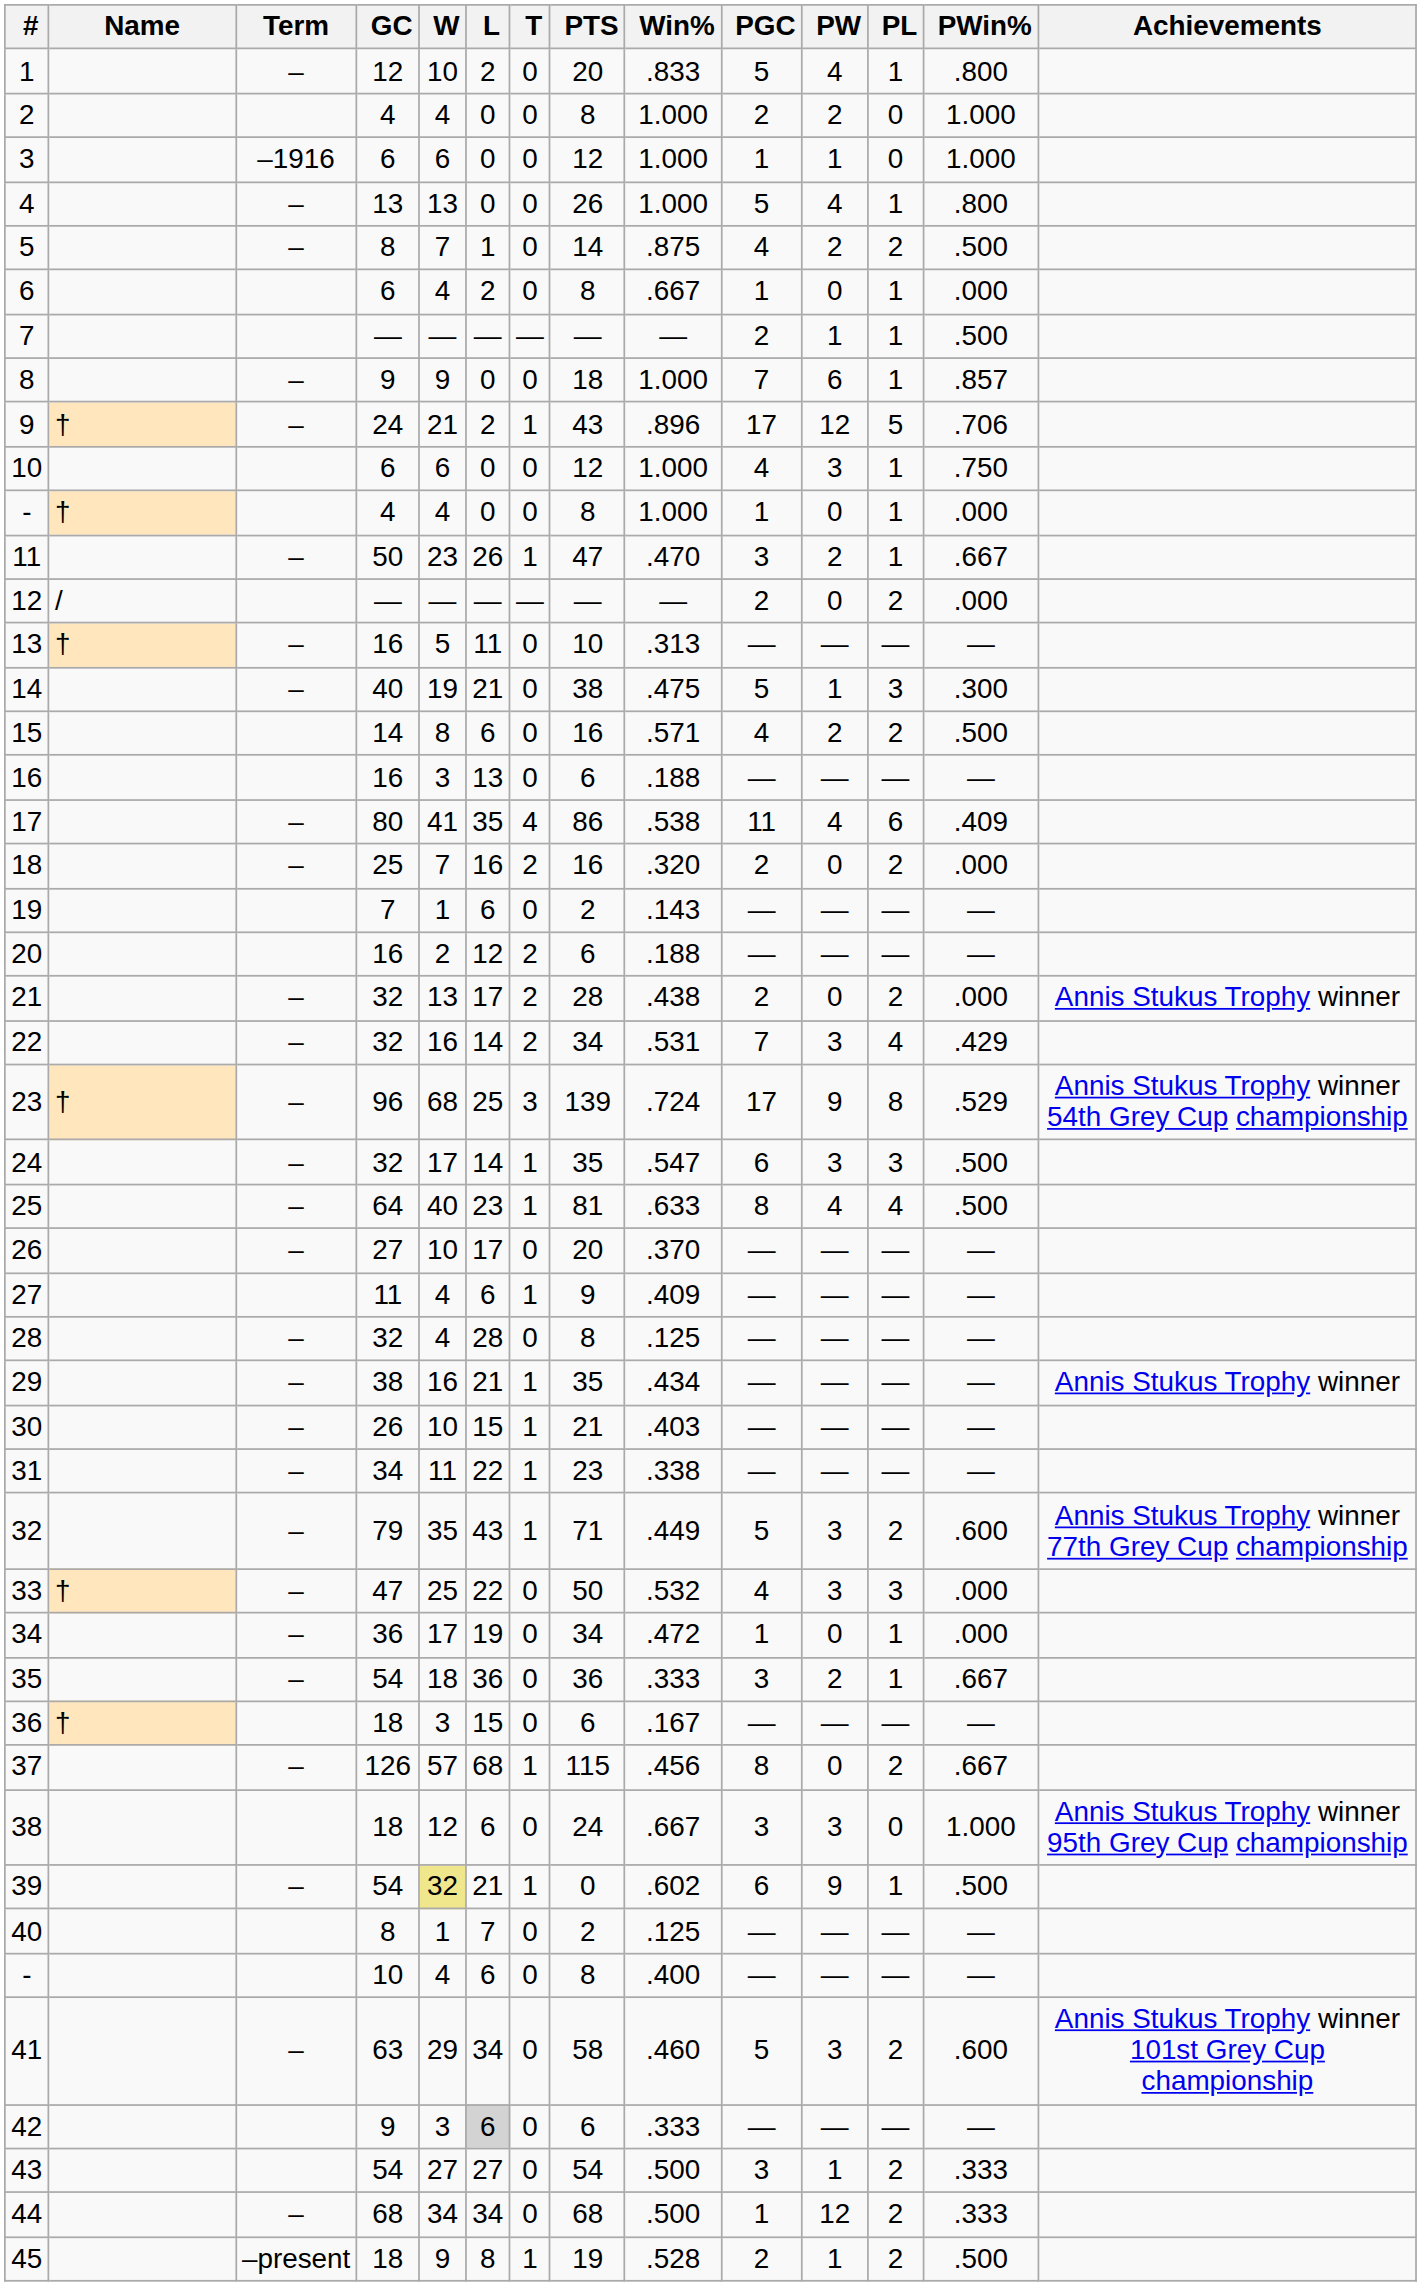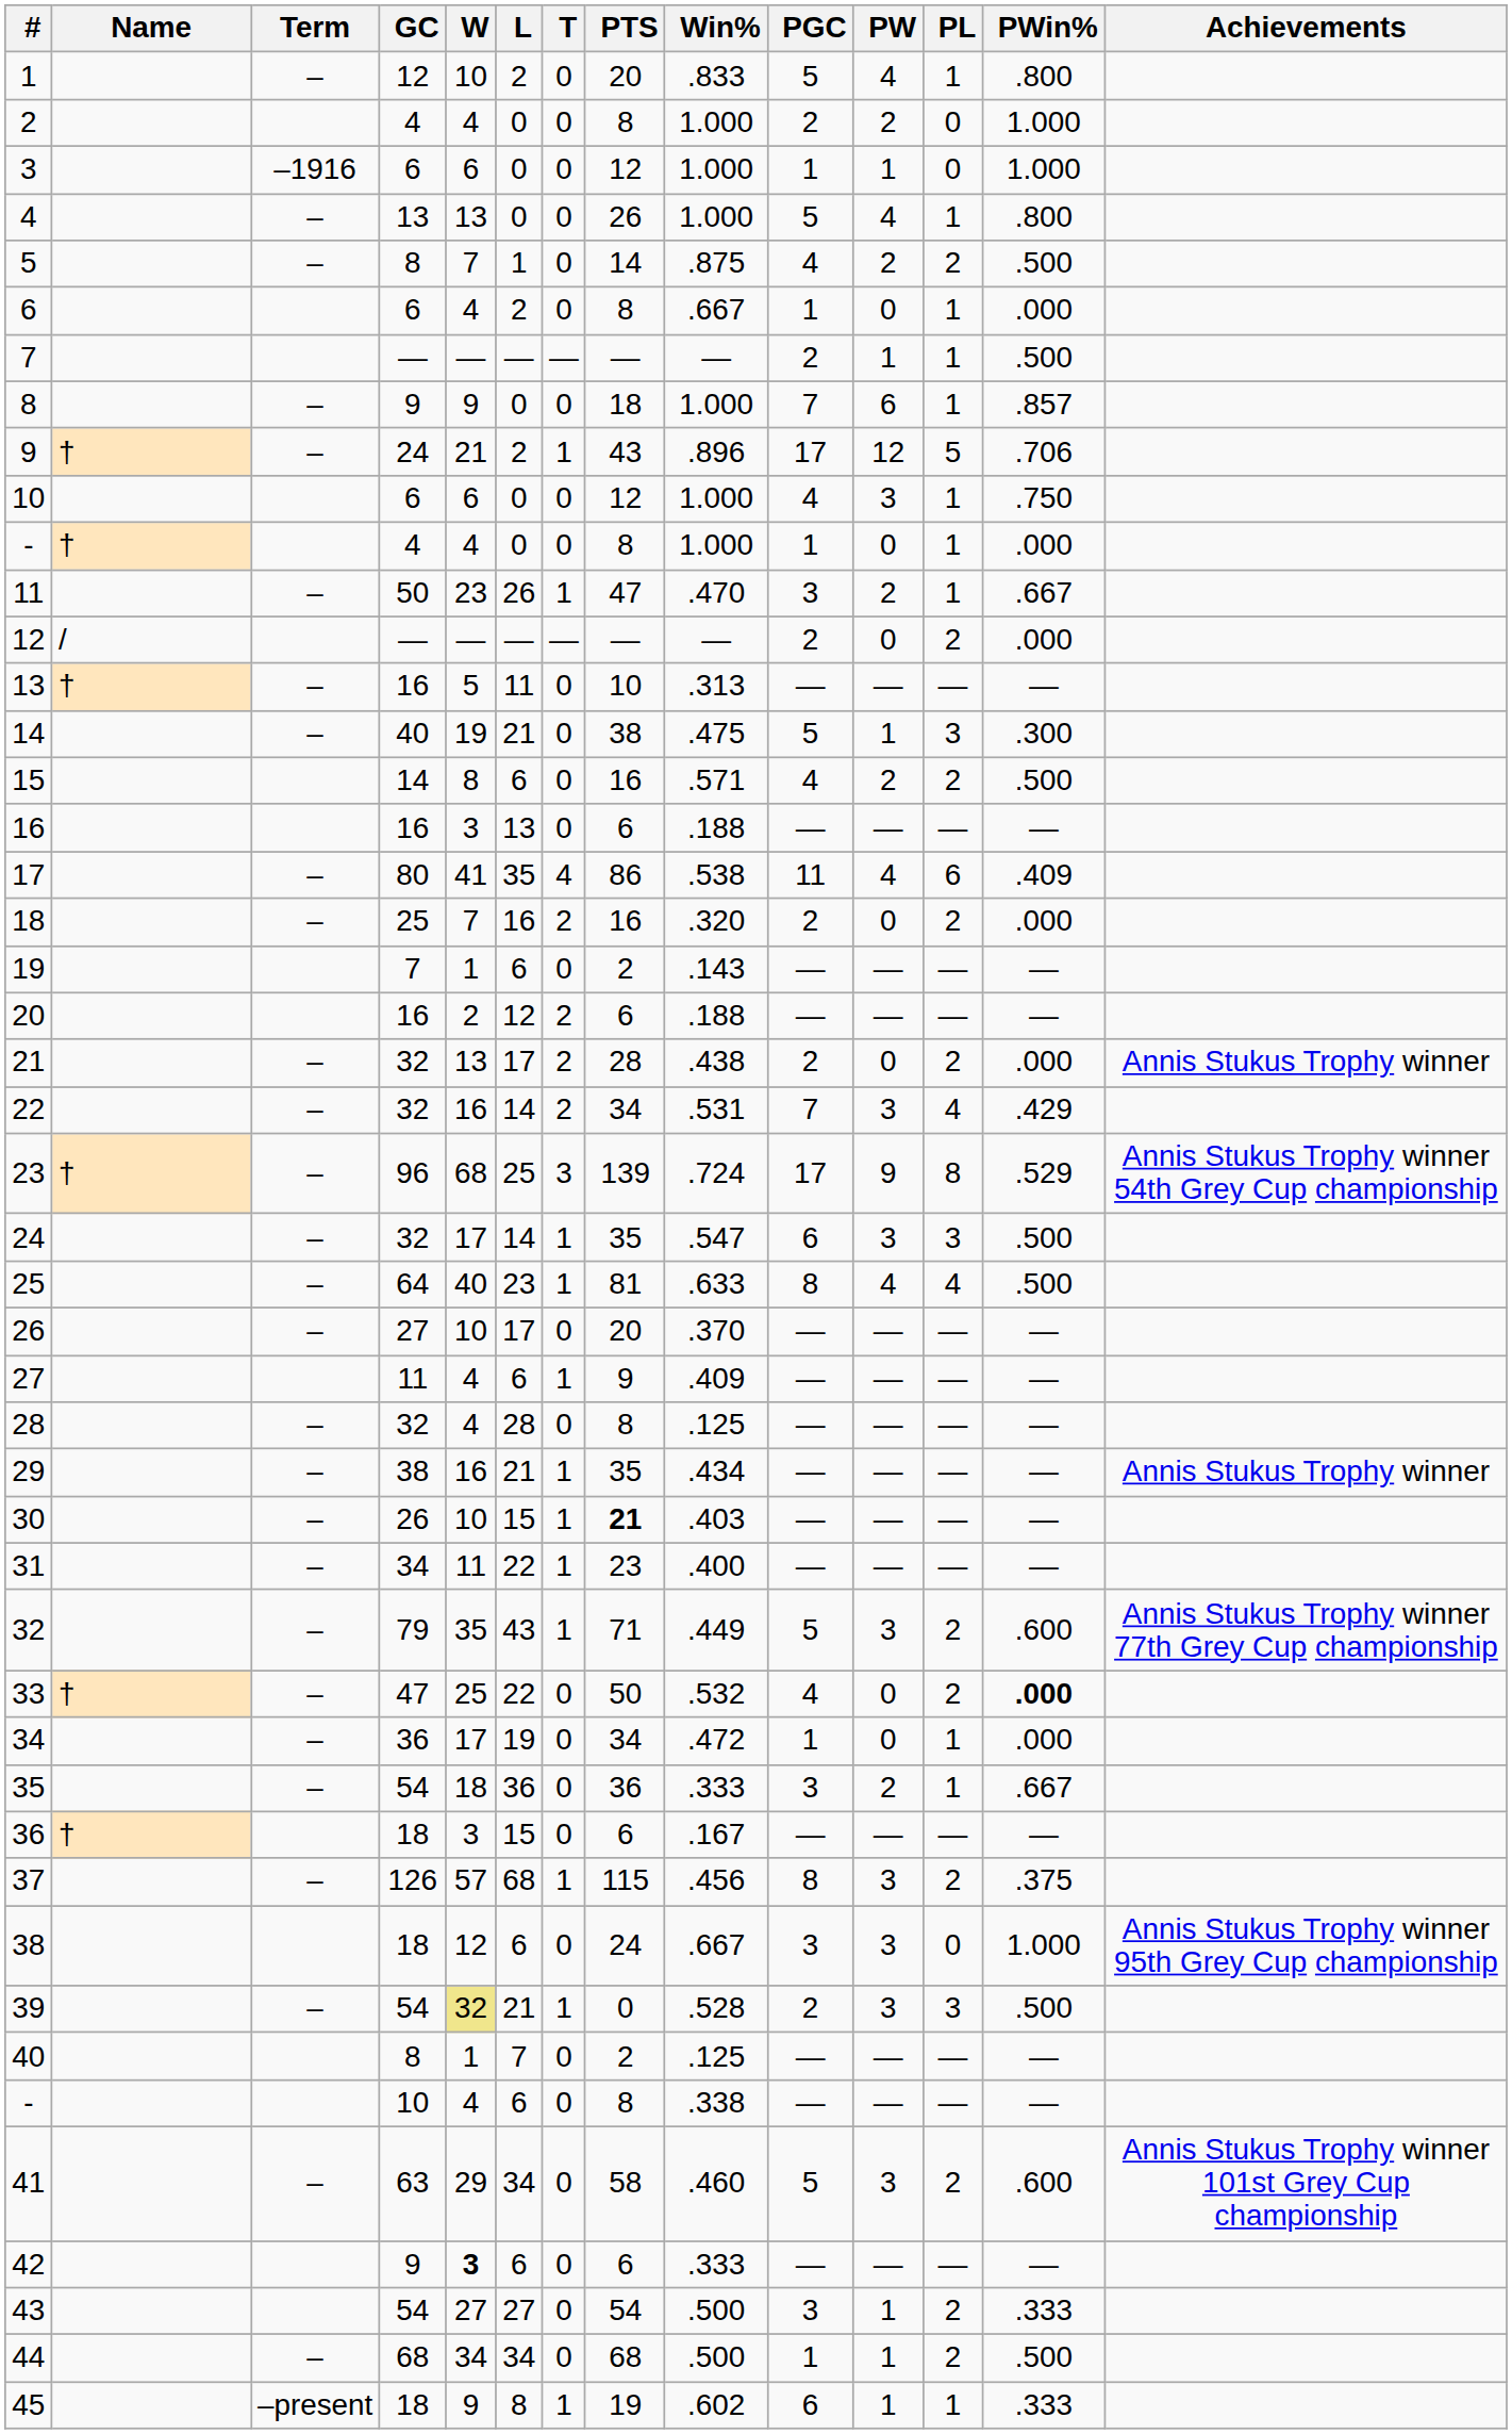30 | PTS: normal -> bold
31 | Win%: .338 -> .400
33 | PW: 3 -> 0
33 | PL: 3 -> 2
33 | PWin%: normal -> bold
37 | PW: 0 -> 3
37 | PWin%: .667 -> .375
39 | Win%: .602 -> .528
39 | PGC: 6 -> 2
39 | PW: 9 -> 3
39 | PL: 1 -> 3
- / 10 | Win%: .400 -> .338
42 | W: normal -> bold
42 | L: lightgrey background -> no background
44 | PW: 12 -> 1
44 | PWin%: .333 -> .500
45 | Win%: .528 -> .602
45 | PGC: 2 -> 6
45 | PL: 2 -> 1
45 | PWin%: .500 -> .333
